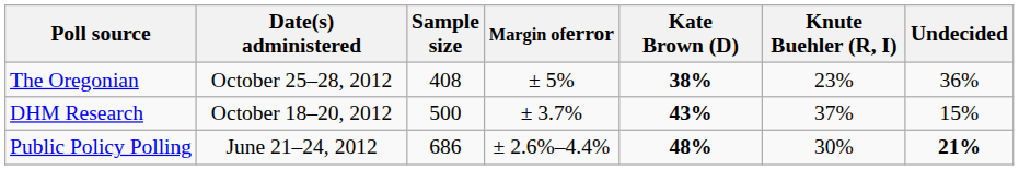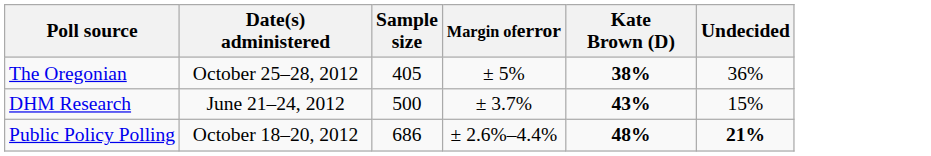- column: Knute Buehler (R, I) | 23% | 37% | 30%
The Oregonian | Sample size: 408 -> 405
DHM Research | Date(s) administered: October 18–20, 2012 -> June 21–24, 2012
Public Policy Polling | Date(s) administered: June 21–24, 2012 -> October 18–20, 2012
